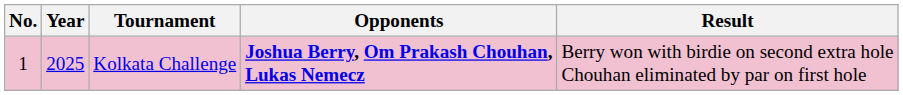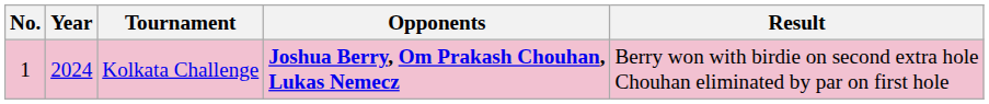Kolkata Challenge | Year: 2025 -> 2024
